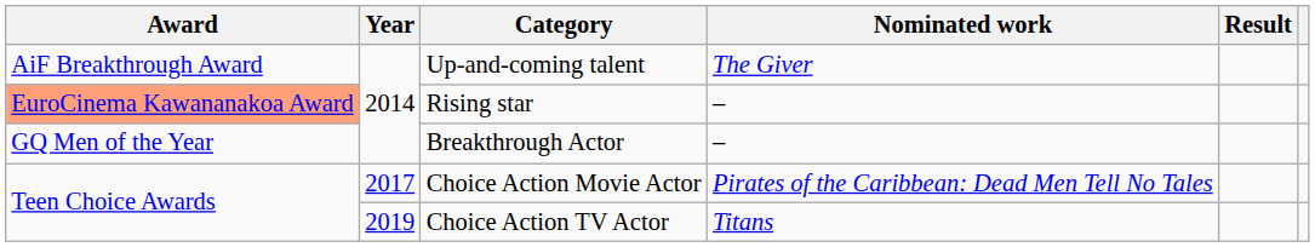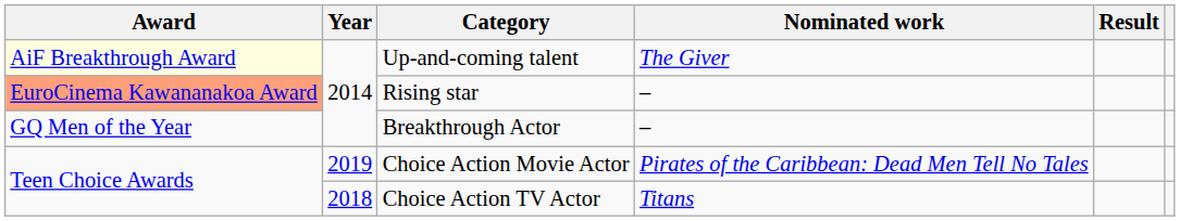Up-and-coming talent | Award: no background -> lightyellow background
Choice Action Movie Actor | Year: 2017 -> 2019
Choice Action TV Actor | Year: 2019 -> 2018
